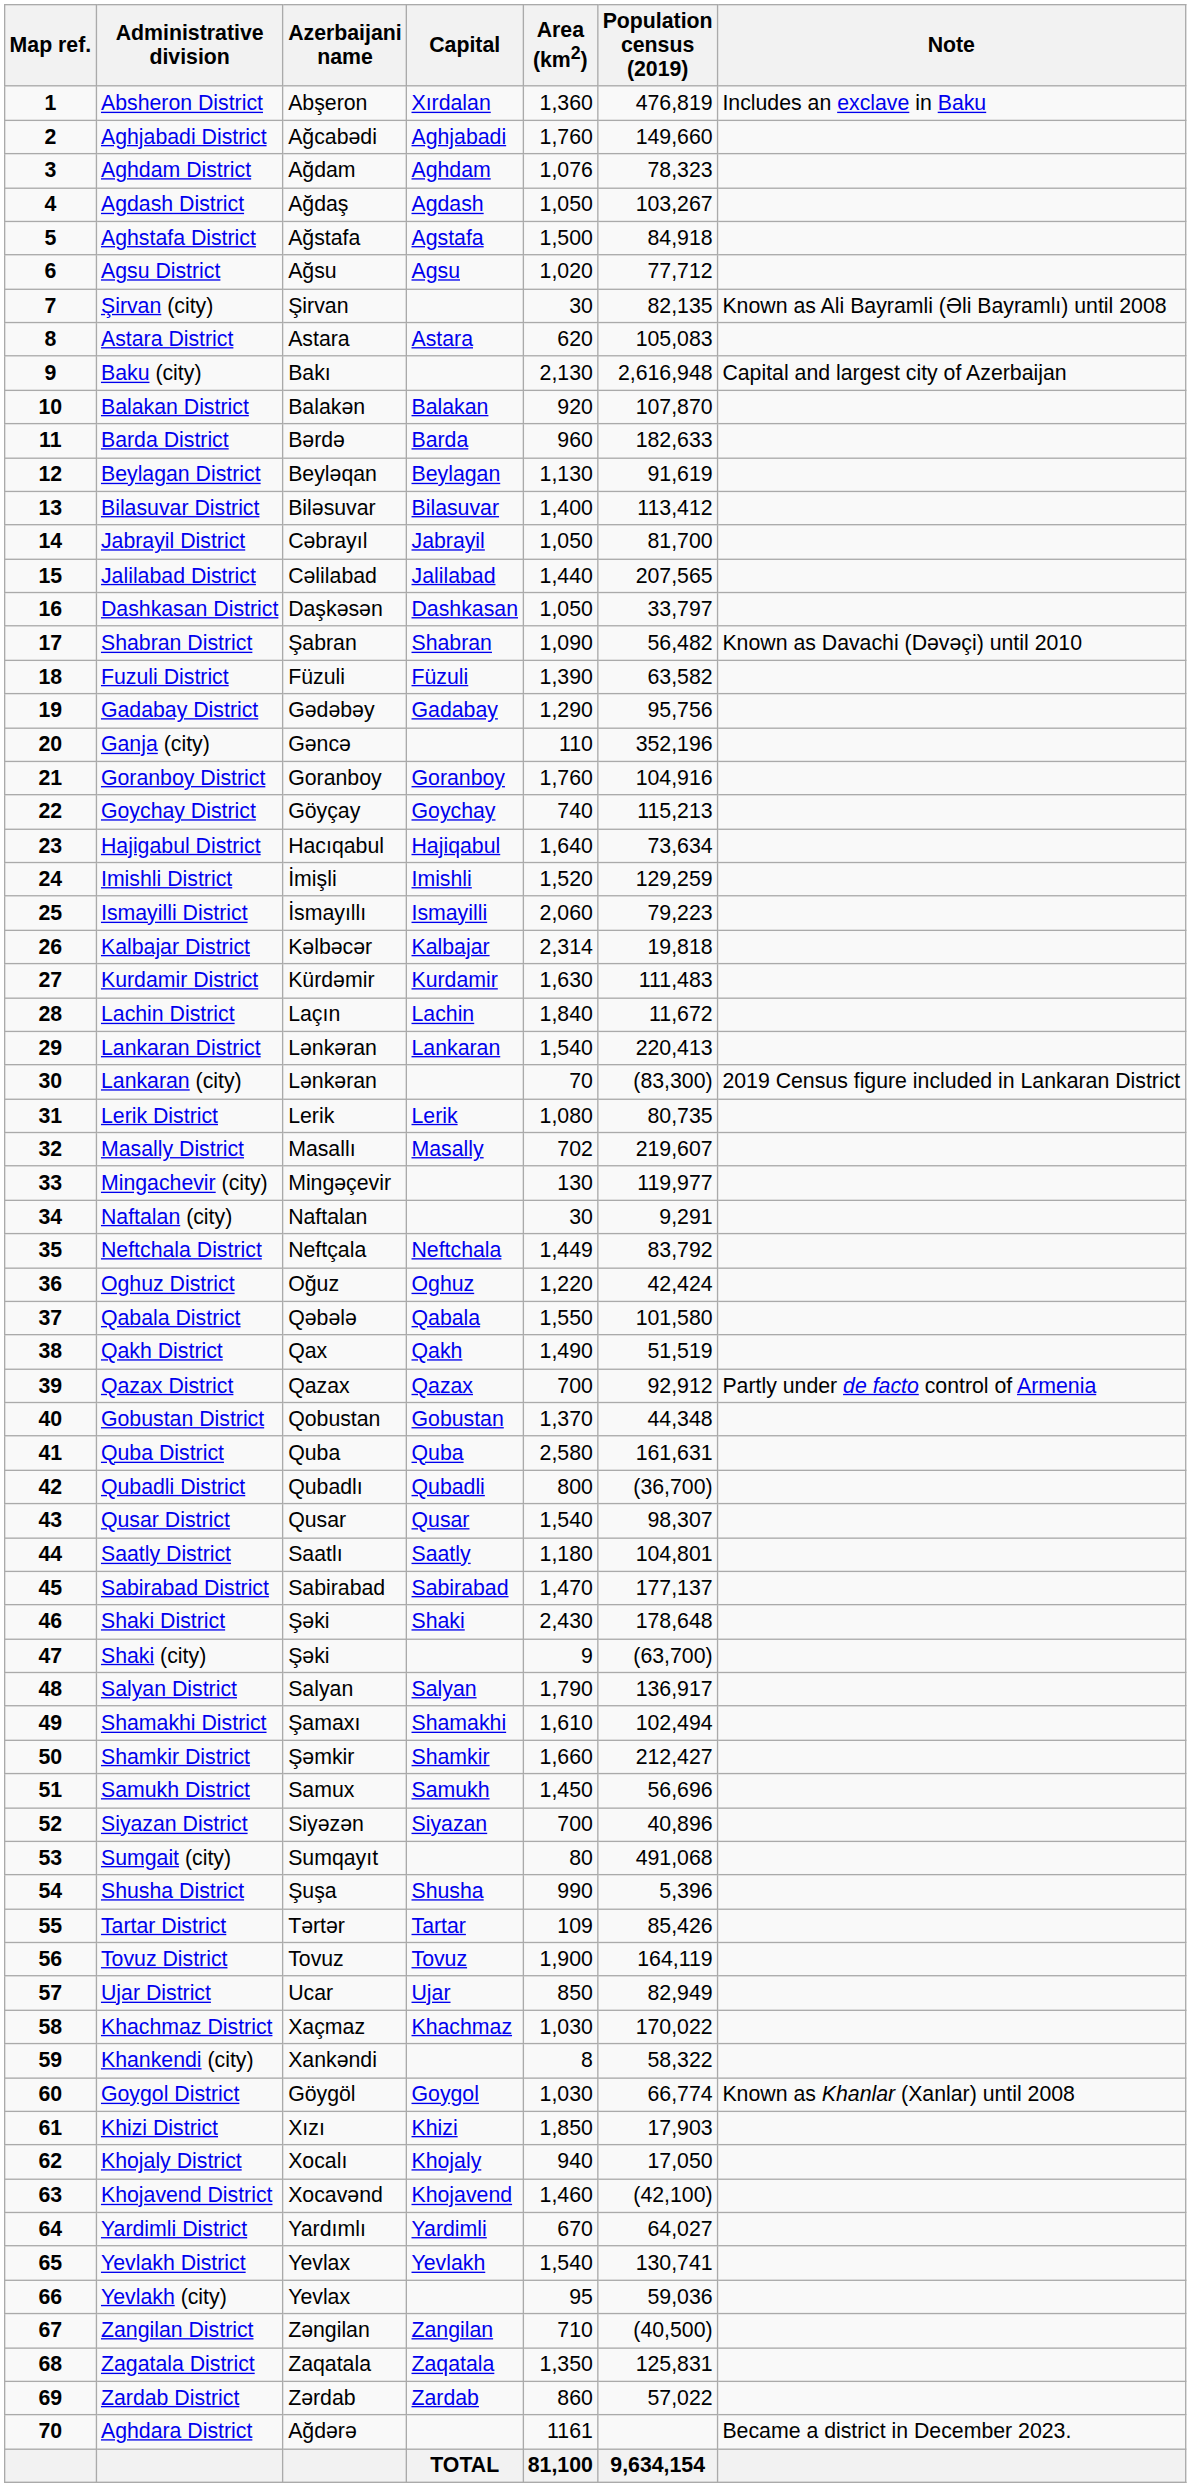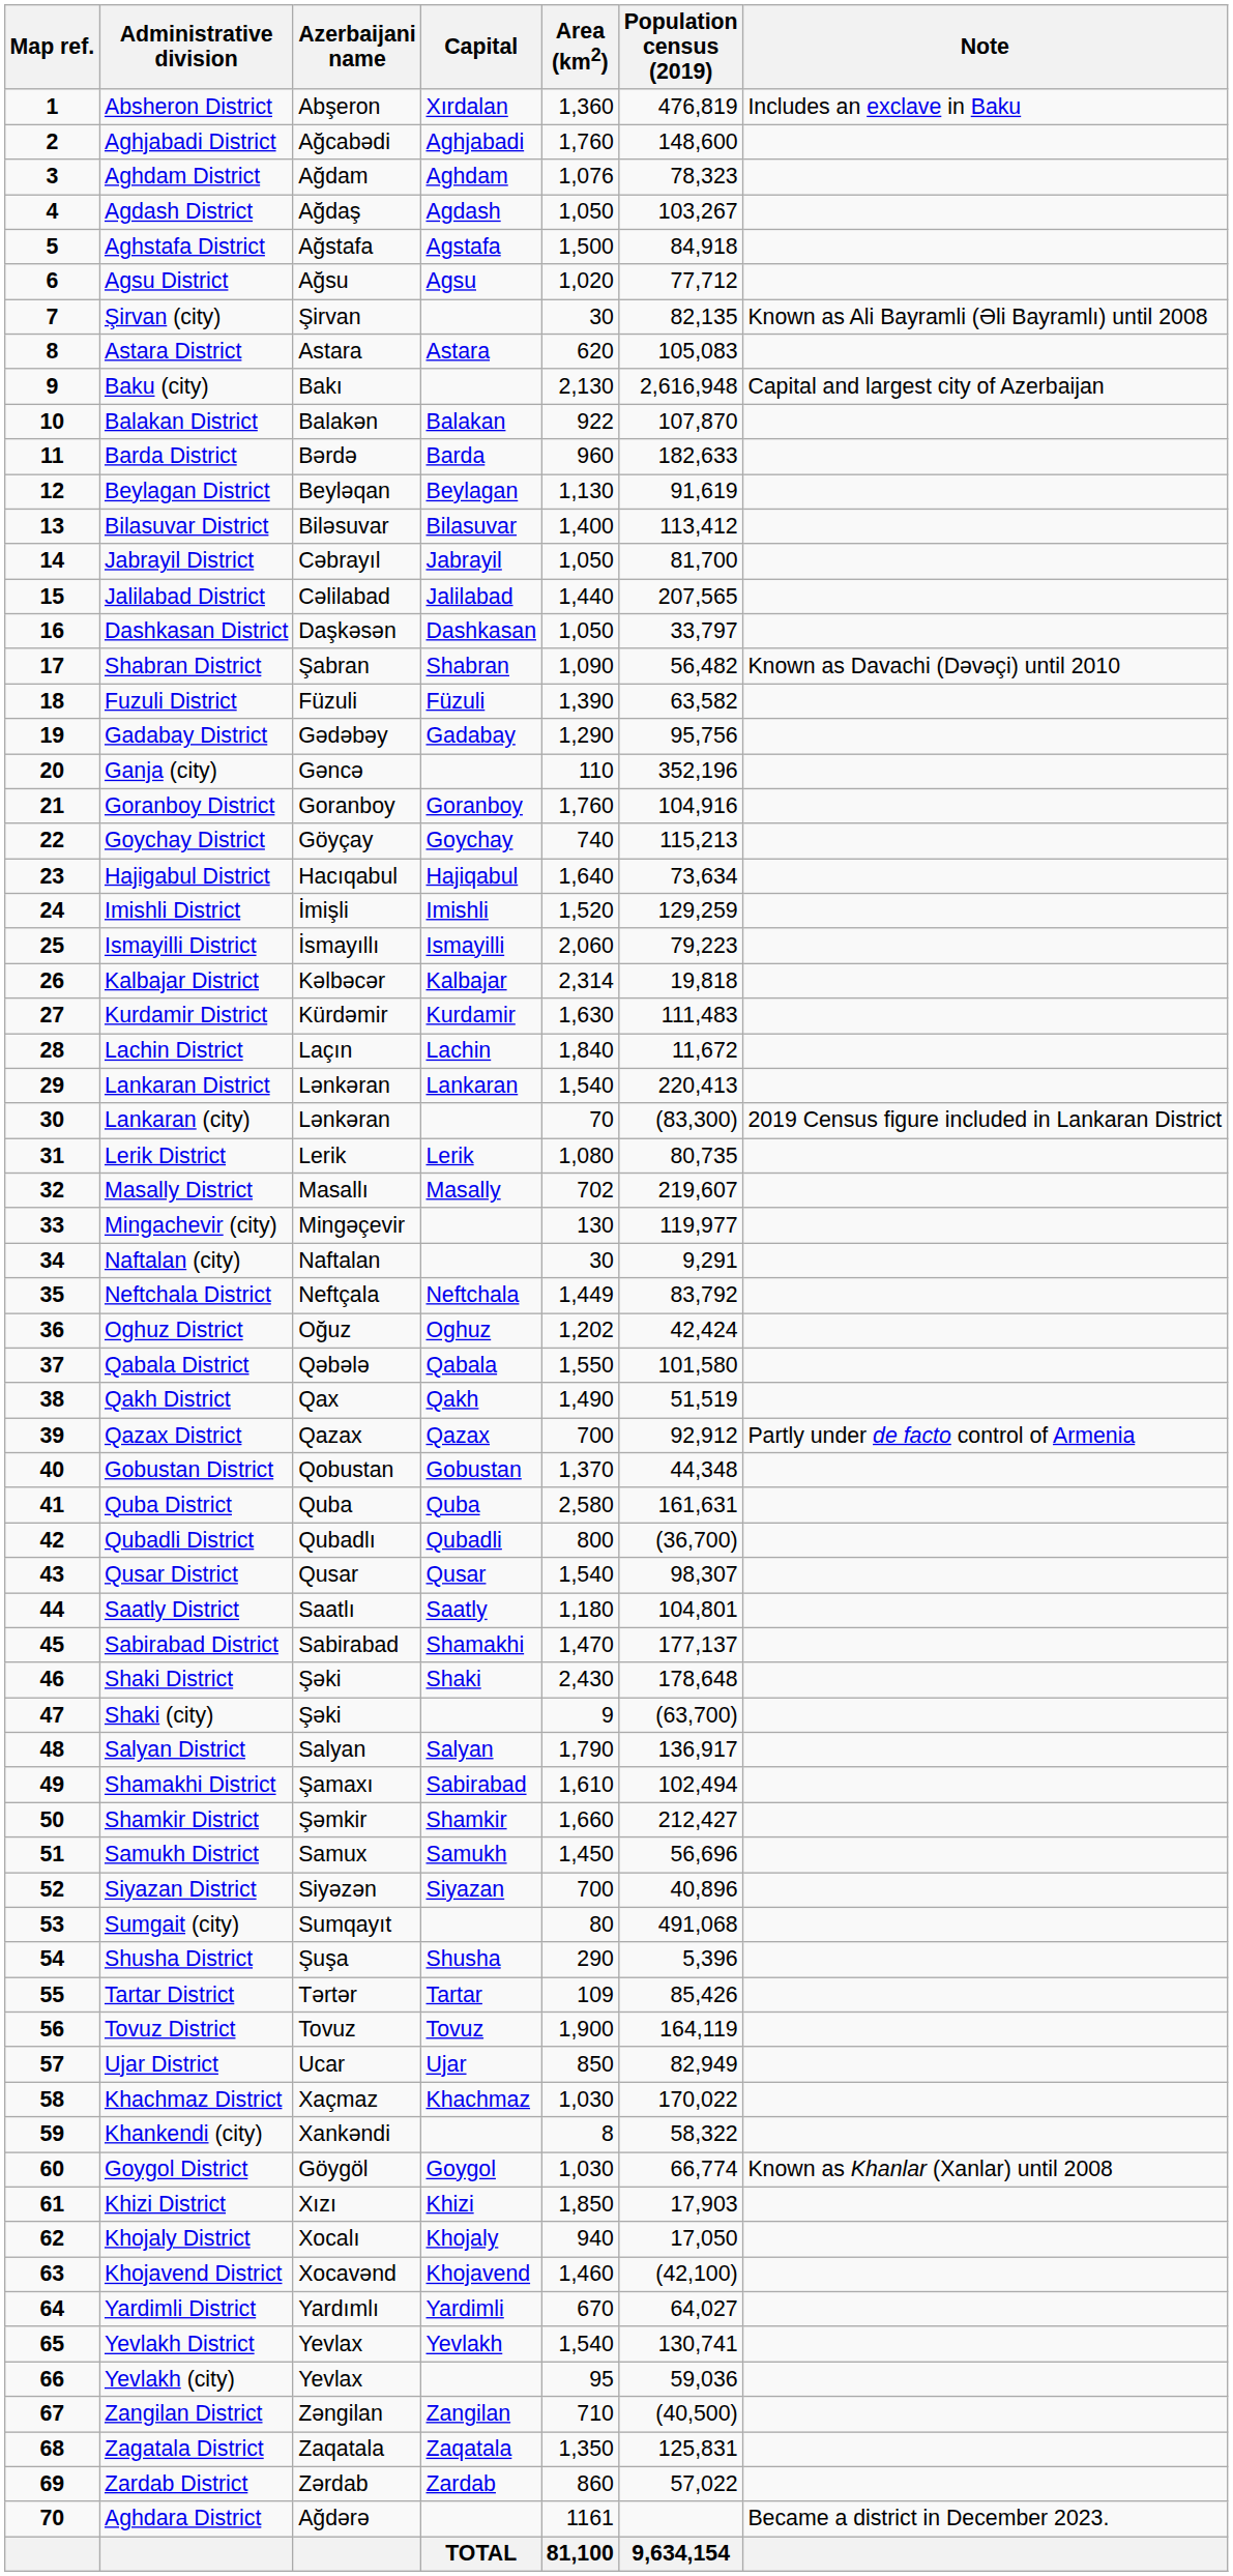Aghjabadi District | Population census (2019): 149,660 -> 148,600
Balakan District | Area (km2): 920 -> 922
Oghuz District | Area (km2): 1,220 -> 1,202
Sabirabad District | Capital: Sabirabad -> Shamakhi
Shamakhi District | Capital: Shamakhi -> Sabirabad
Shusha District | Area (km2): 990 -> 290
